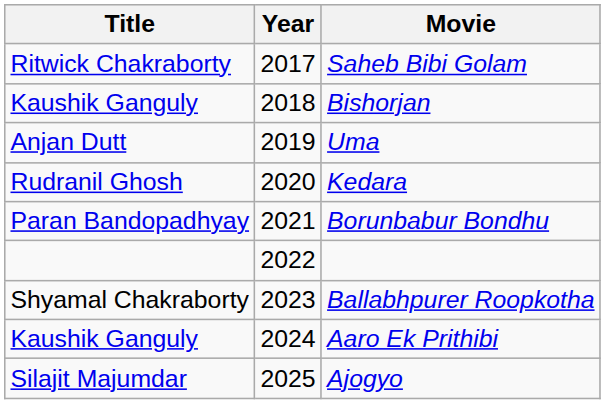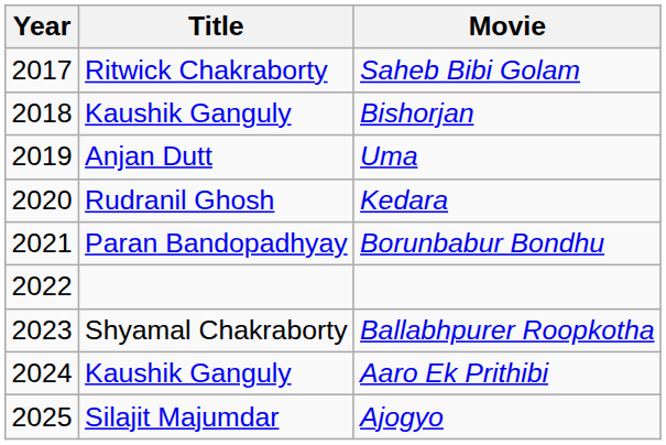columns swapped: Year <-> Title
